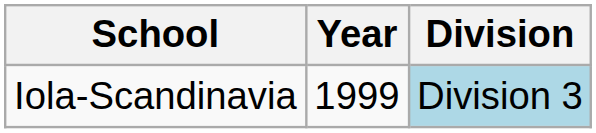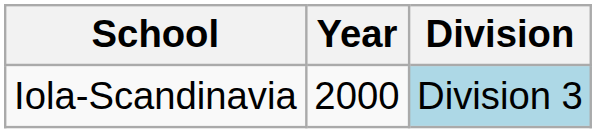Iola-Scandinavia | Year: 1999 -> 2000
